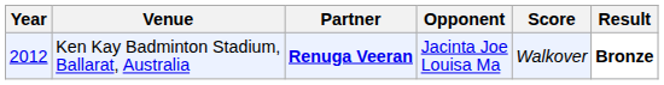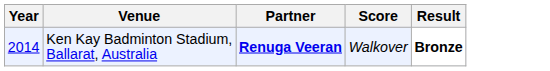- column: Opponent | Jacinta Joe Louisa Ma
Ken Kay Badminton Stadium, Ballarat, Australia | Year: 2012 -> 2014
